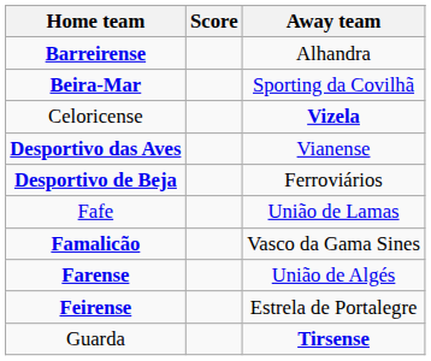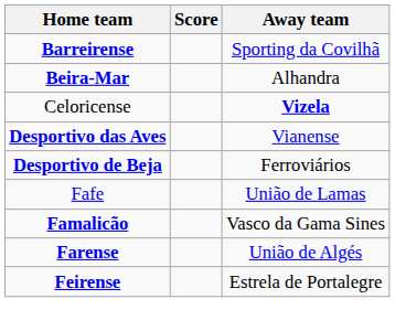Barreirense | Away team: Alhandra -> Sporting da Covilhã
Beira-Mar | Away team: Sporting da Covilhã -> Alhandra
- row: Guarda | Tirsense
